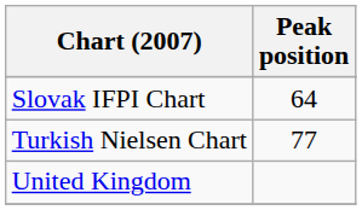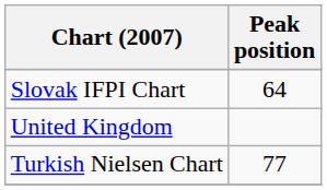rows swapped: Turkish Nielsen Chart <-> United Kingdom
